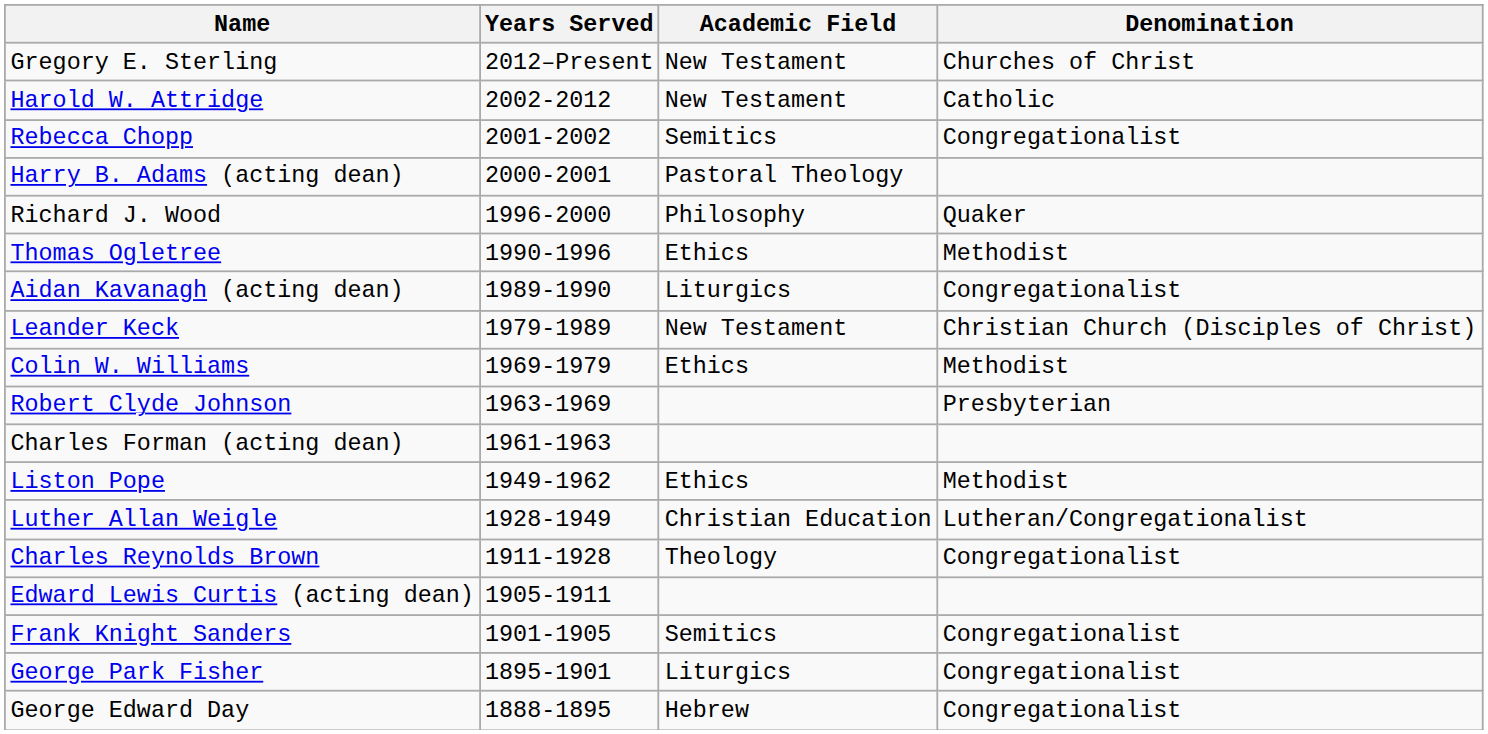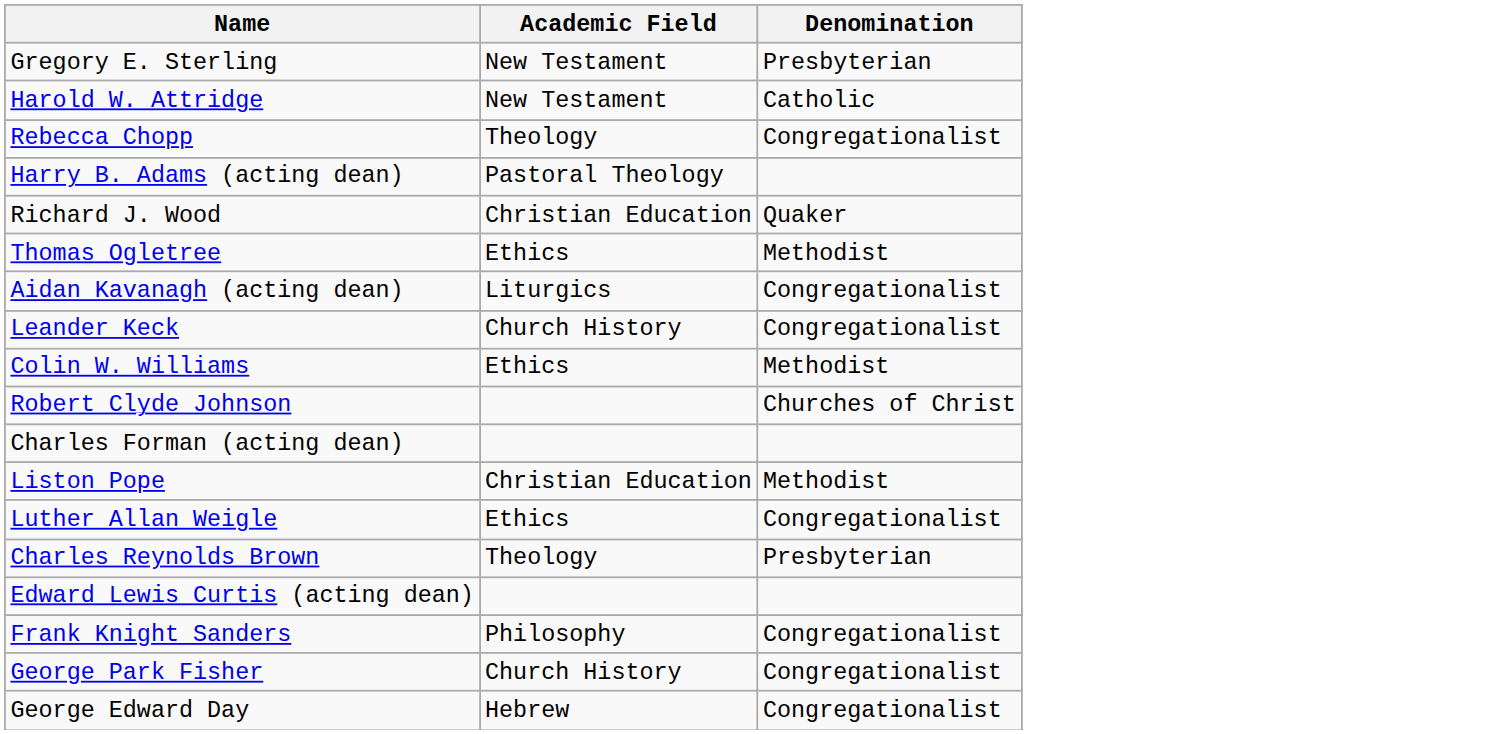- column: Years Served | 2012–Present | 2002-2012 | 2001-2002 | 2000-2001 | 1996-2000 | 1990-1996 | 1989-1990 | 1979-1989 | 1969-1979 | 1963-1969 | 1961-1963 | 1949-1962 | 1928-1949 | 1911-1928 | 1905-1911 | 1901-1905 | 1895-1901 | 1888-1895
Gregory E. Sterling | Denomination: Churches of Christ -> Presbyterian
Rebecca Chopp | Academic Field: Semitics -> Theology
Richard J. Wood | Academic Field: Philosophy -> Christian Education
Leander Keck | Academic Field: New Testament -> Church History
Leander Keck | Denomination: Christian Church (Disciples of Christ) -> Congregationalist
Robert Clyde Johnson | Denomination: Presbyterian -> Churches of Christ
Liston Pope | Academic Field: Ethics -> Christian Education
Luther Allan Weigle | Academic Field: Christian Education -> Ethics
Luther Allan Weigle | Denomination: Lutheran/Congregationalist -> Congregationalist
Charles Reynolds Brown | Denomination: Congregationalist -> Presbyterian
Frank Knight Sanders | Academic Field: Semitics -> Philosophy
George Park Fisher | Academic Field: Liturgics -> Church History
